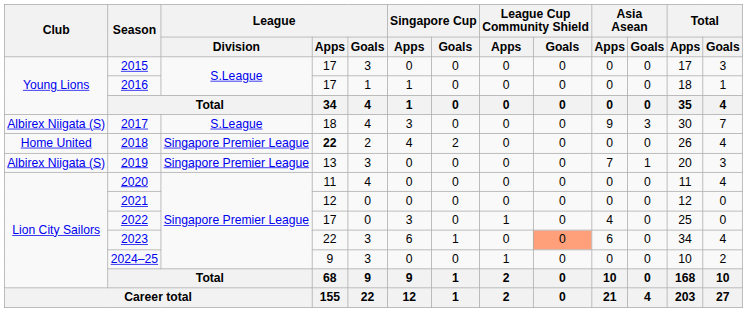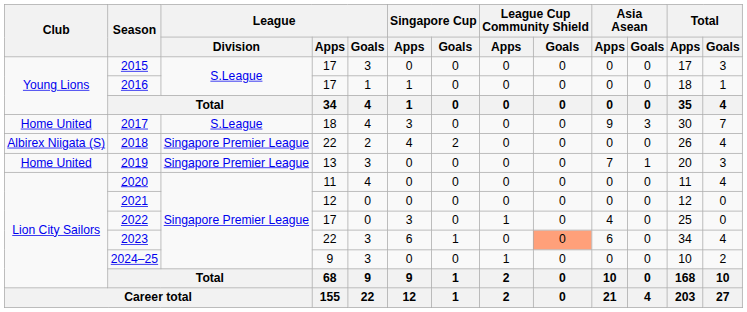2017 | Club: Albirex Niigata (S) -> Home United
2018 | Club: Home United -> Albirex Niigata (S)
2018 | League / Apps: bold -> normal
2019 | Club: Albirex Niigata (S) -> Home United
